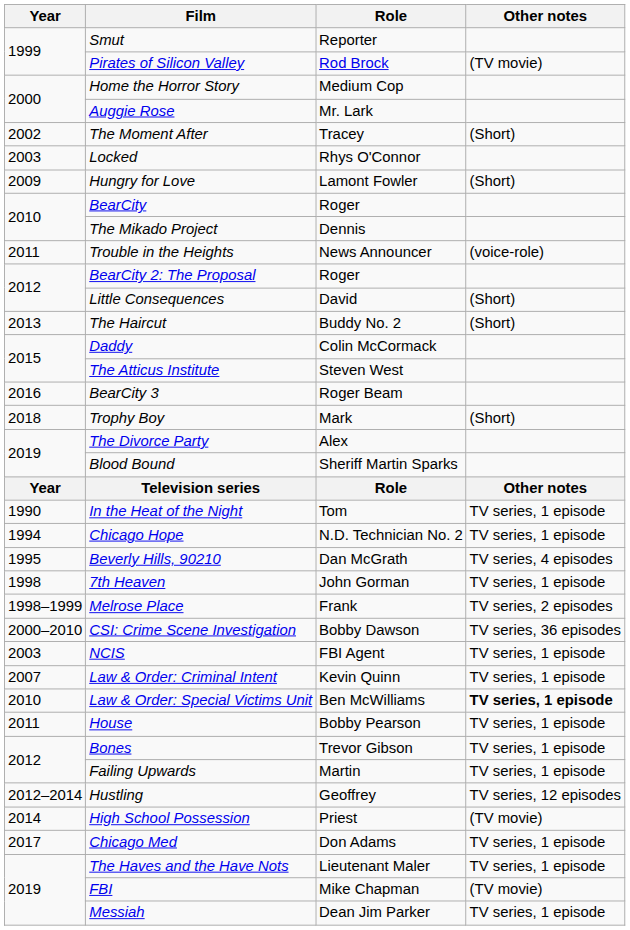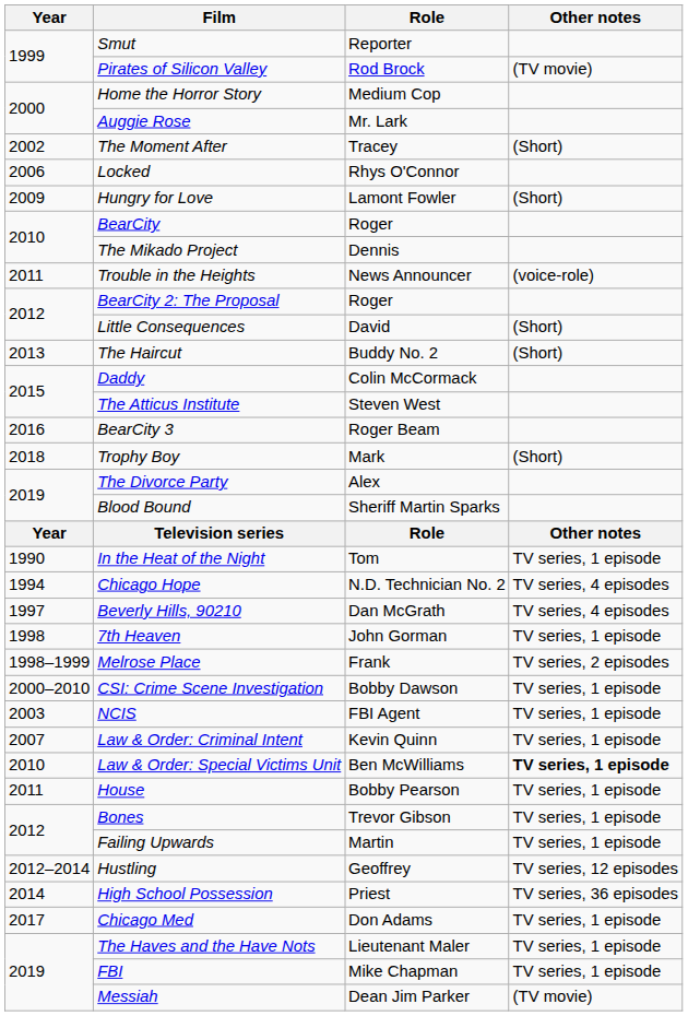Locked | Year: 2003 -> 2006
Chicago Hope | Other notes: TV series, 1 episode -> TV series, 4 episodes
Beverly Hills, 90210 | Year: 1995 -> 1997
CSI: Crime Scene Investigation | Other notes: TV series, 36 episodes -> TV series, 1 episode
High School Possession | Other notes: (TV movie) -> TV series, 36 episodes
FBI | Other notes: (TV movie) -> TV series, 1 episode
Messiah | Other notes: TV series, 1 episode -> (TV movie)
